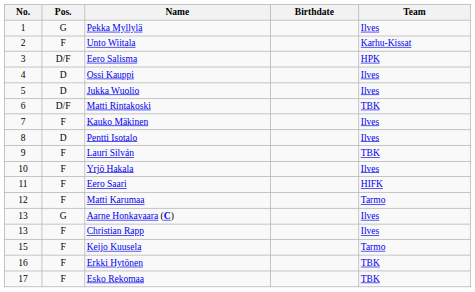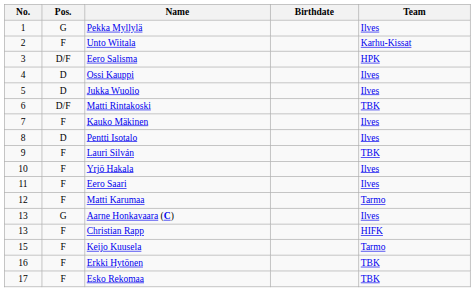Eero Saari | Team: HIFK -> Ilves
Christian Rapp | Team: Ilves -> HIFK
